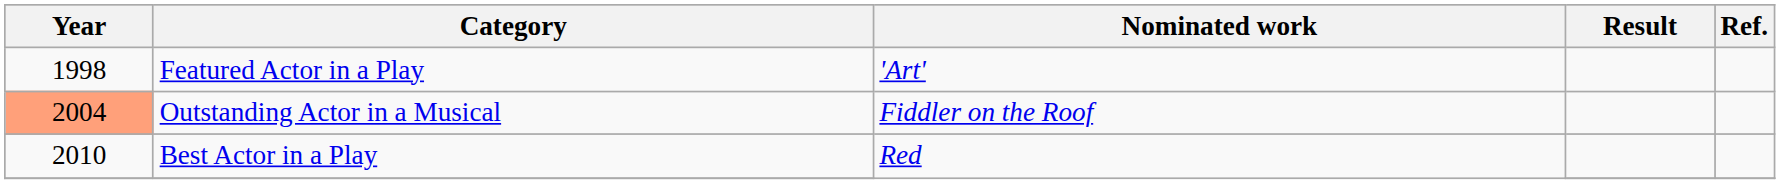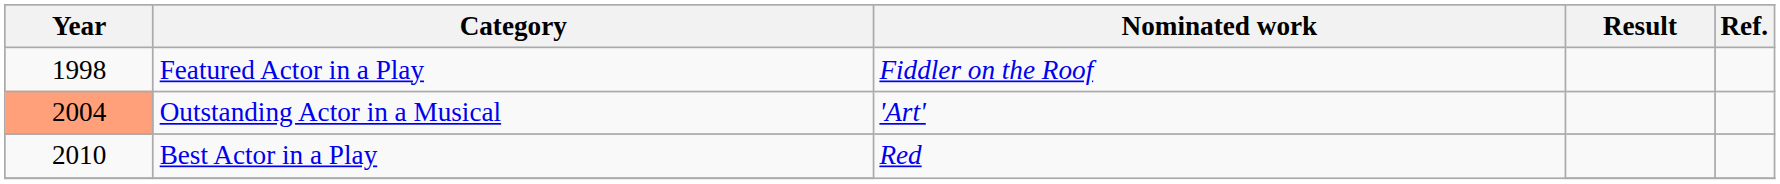Featured Actor in a Play | Nominated work: 'Art' -> Fiddler on the Roof
Outstanding Actor in a Musical | Nominated work: Fiddler on the Roof -> 'Art'
